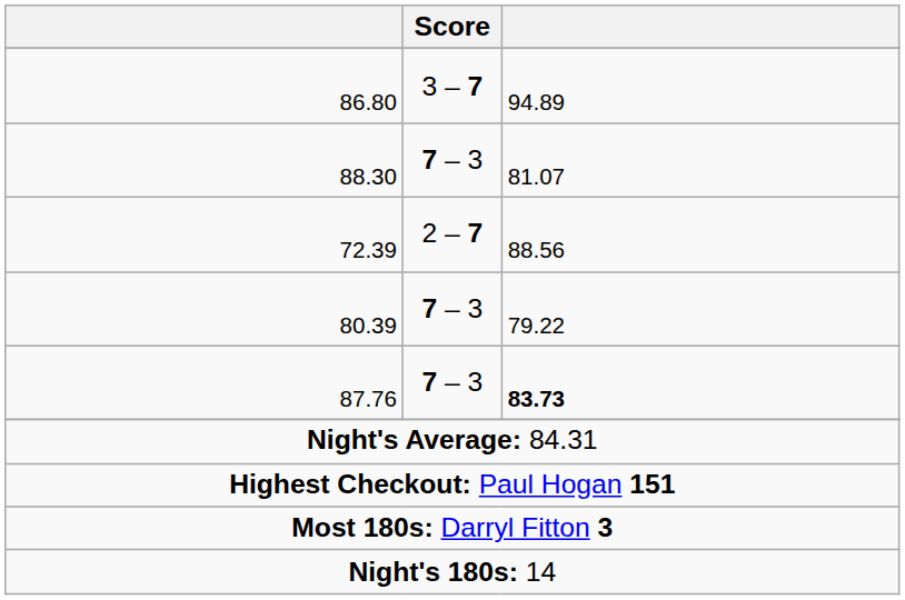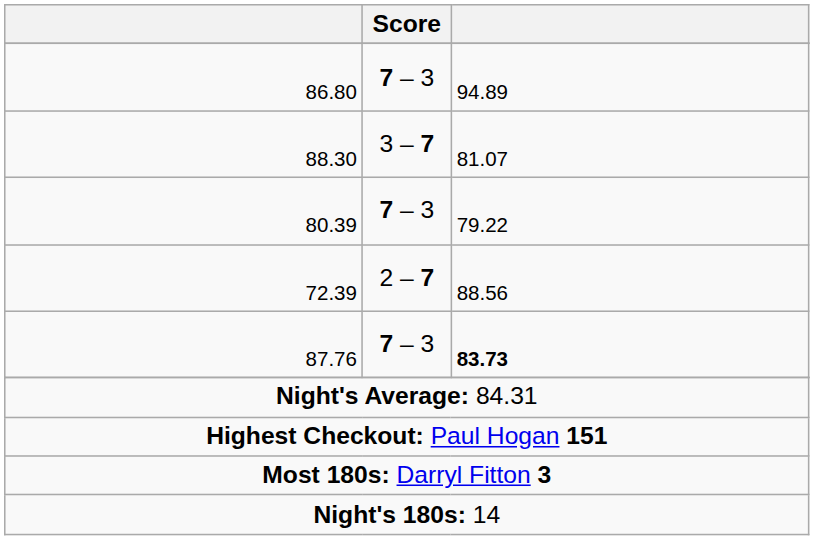86.80 | Score: 3 – 7 -> 7 – 3
88.30 | Score: 7 – 3 -> 3 – 7
rows swapped: 72.39 <-> 80.39
